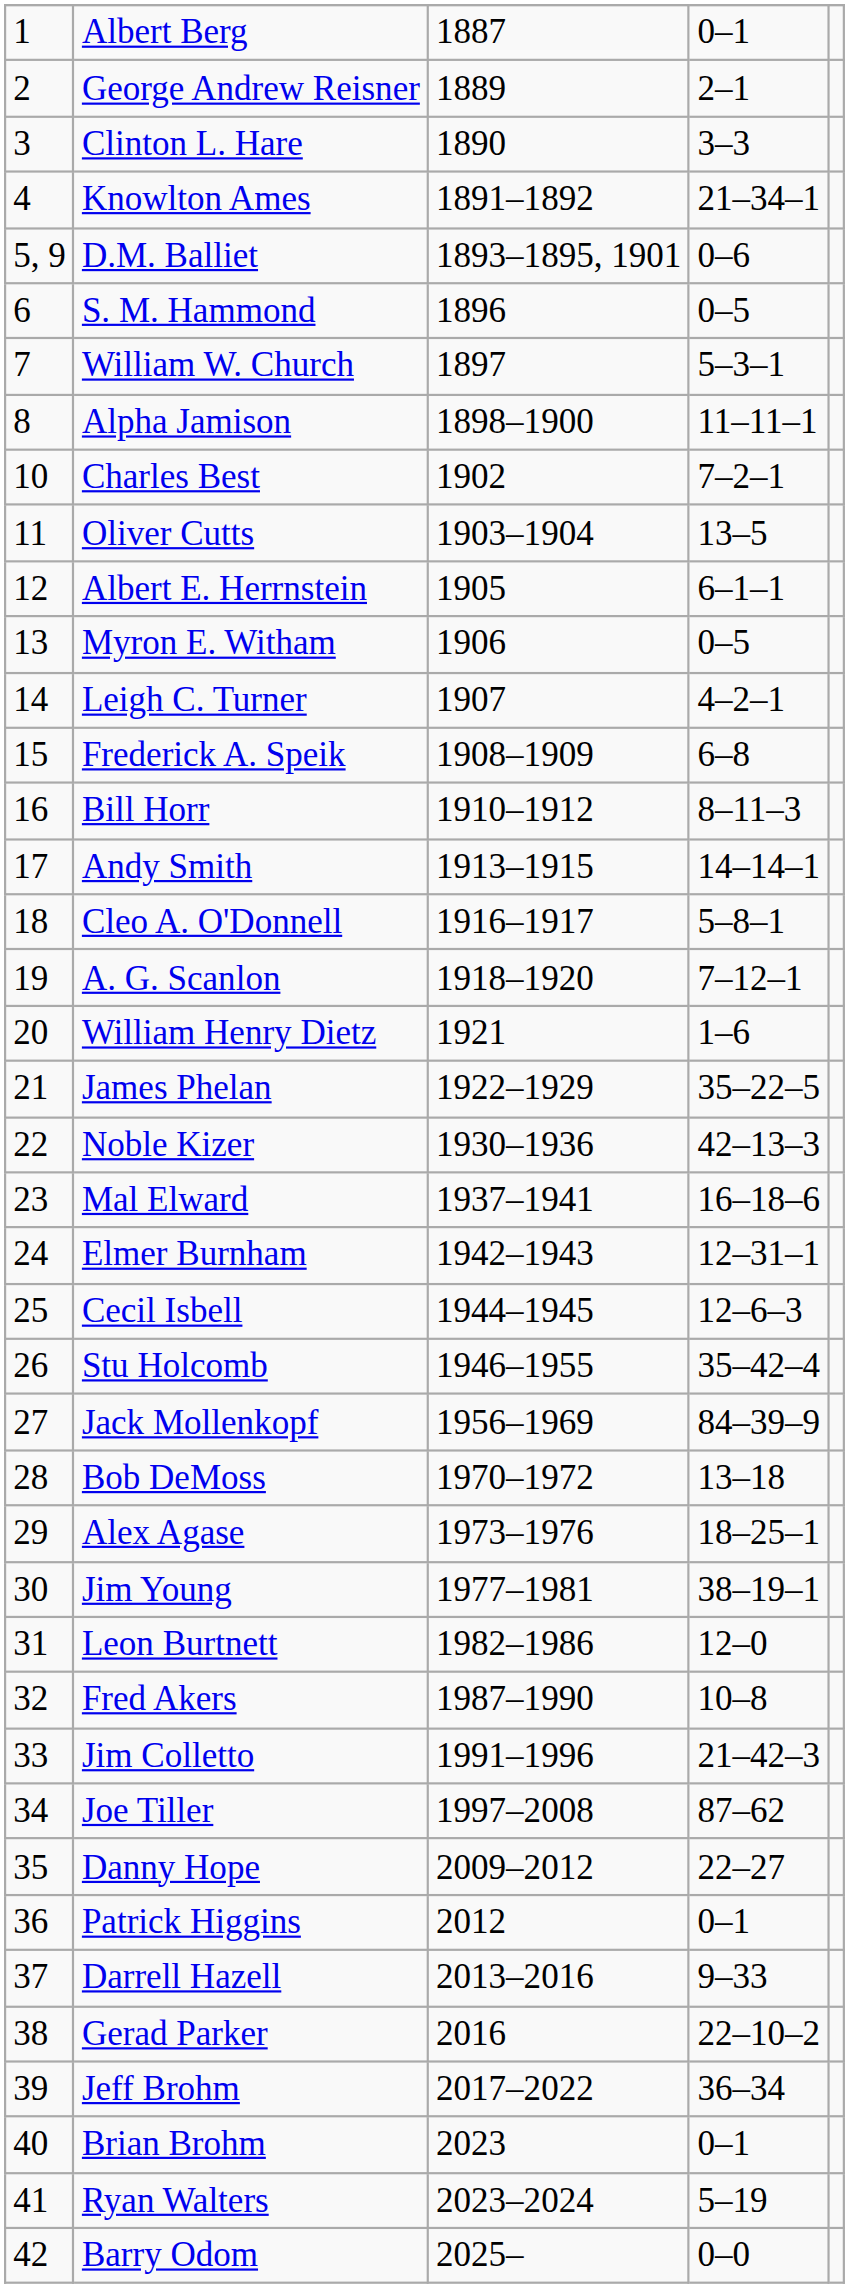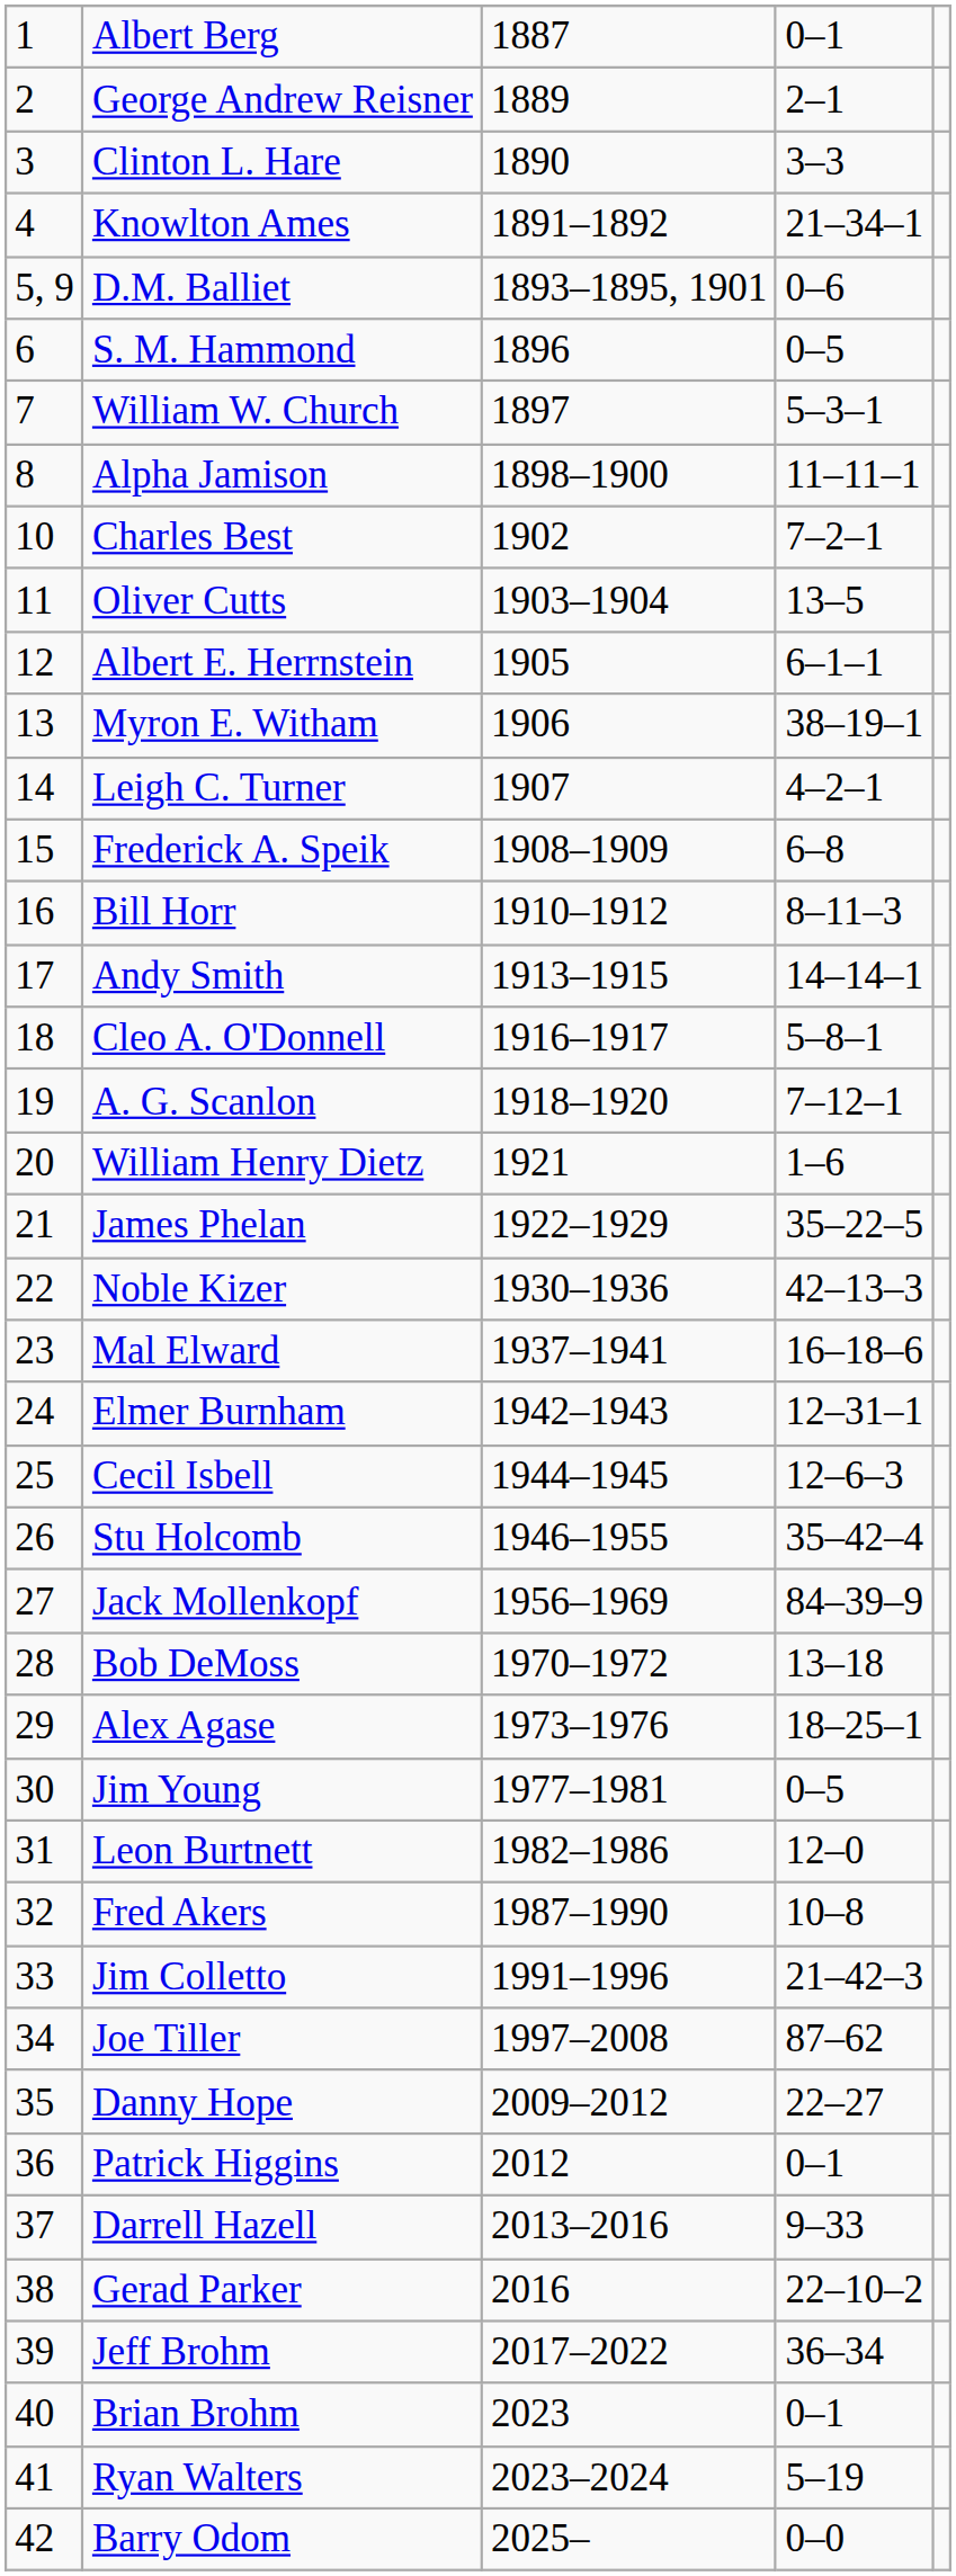Myron E. Witham | column 4: 0–5 -> 38–19–1
Jim Young | column 4: 38–19–1 -> 0–5
